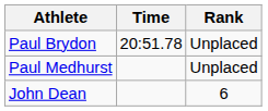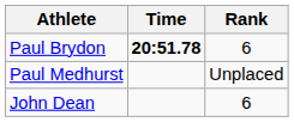Paul Brydon | Time: normal -> bold
Paul Brydon | Rank: Unplaced -> 6
